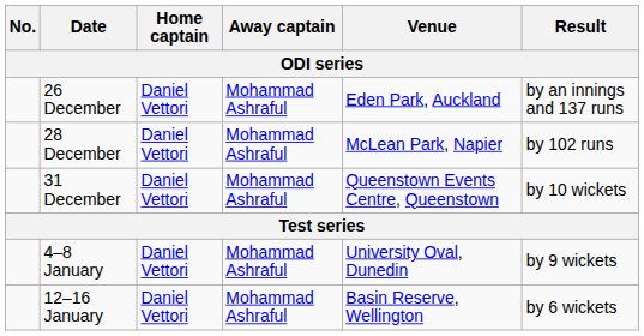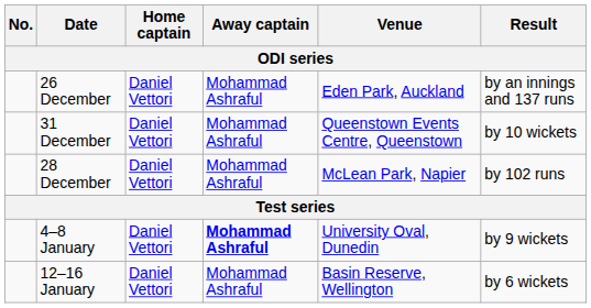rows swapped: 28 December <-> 31 December
4–8 January | Away captain: normal -> bold
